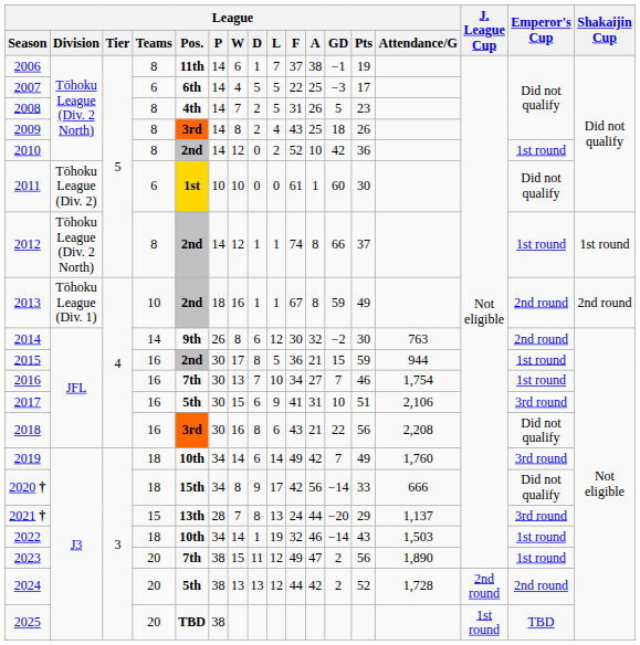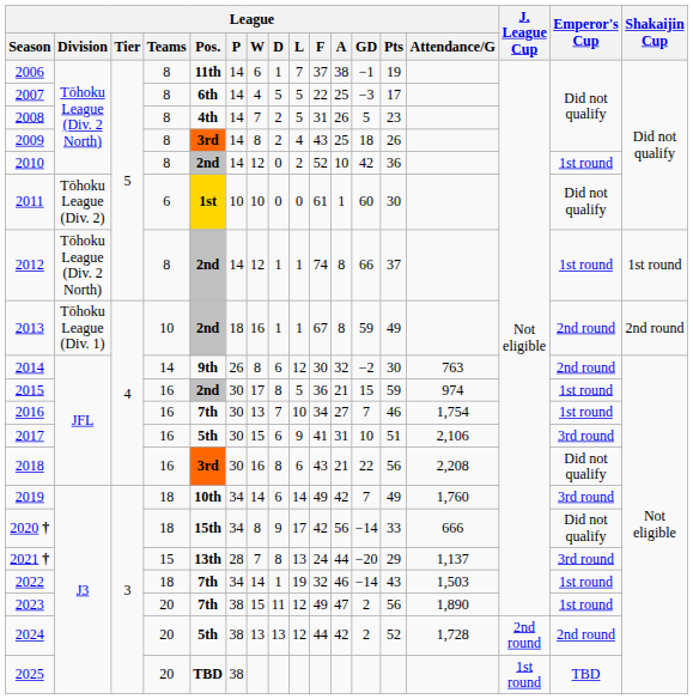2007 | League / Teams: 6 -> 8
2015 | League / Attendance/G: 944 -> 974
2022 | League / Pos.: 10th -> 7th
